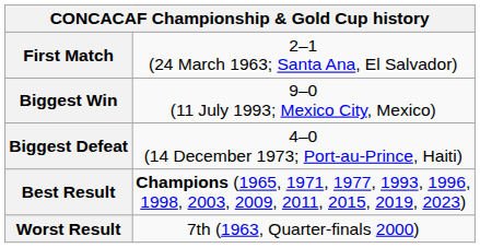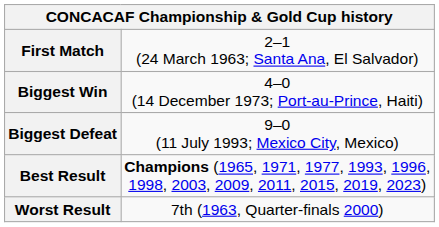Biggest Win | column 2: 9–0 (11 July 1993; Mexico City, Mexico) -> 4–0 (14 December 1973; Port-au-Prince, Haiti)
Biggest Defeat | column 2: 4–0 (14 December 1973; Port-au-Prince, Haiti) -> 9–0 (11 July 1993; Mexico City, Mexico)
